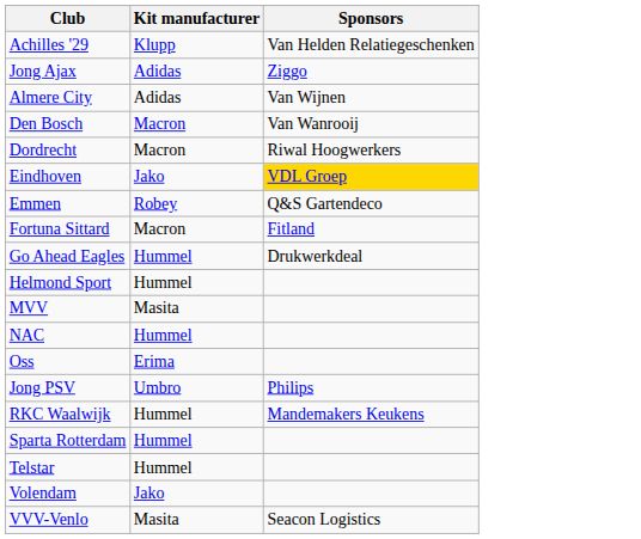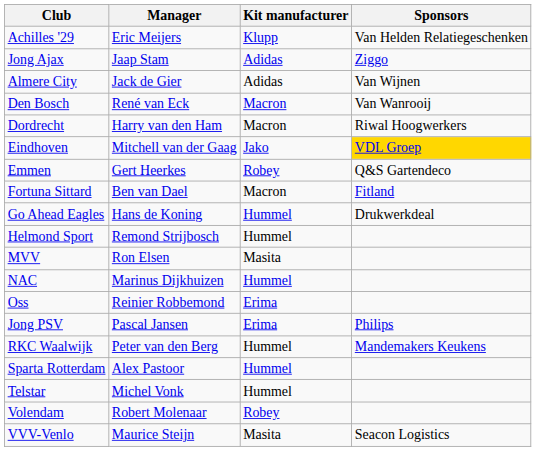+ column: Manager | Eric Meijers | Jaap Stam | Jack de Gier | René van Eck | Harry van den Ham | Mitchell van der Gaag | Gert Heerkes | Ben van Dael | Hans de Koning | Remond Strijbosch | Ron Elsen | Marinus Dijkhuizen | Reinier Robbemond | Pascal Jansen | Peter van den Berg | Alex Pastoor | Michel Vonk | Robert Molenaar | Maurice Steijn
Jong PSV | Kit manufacturer: Umbro -> Erima
Volendam | Kit manufacturer: Jako -> Robey
